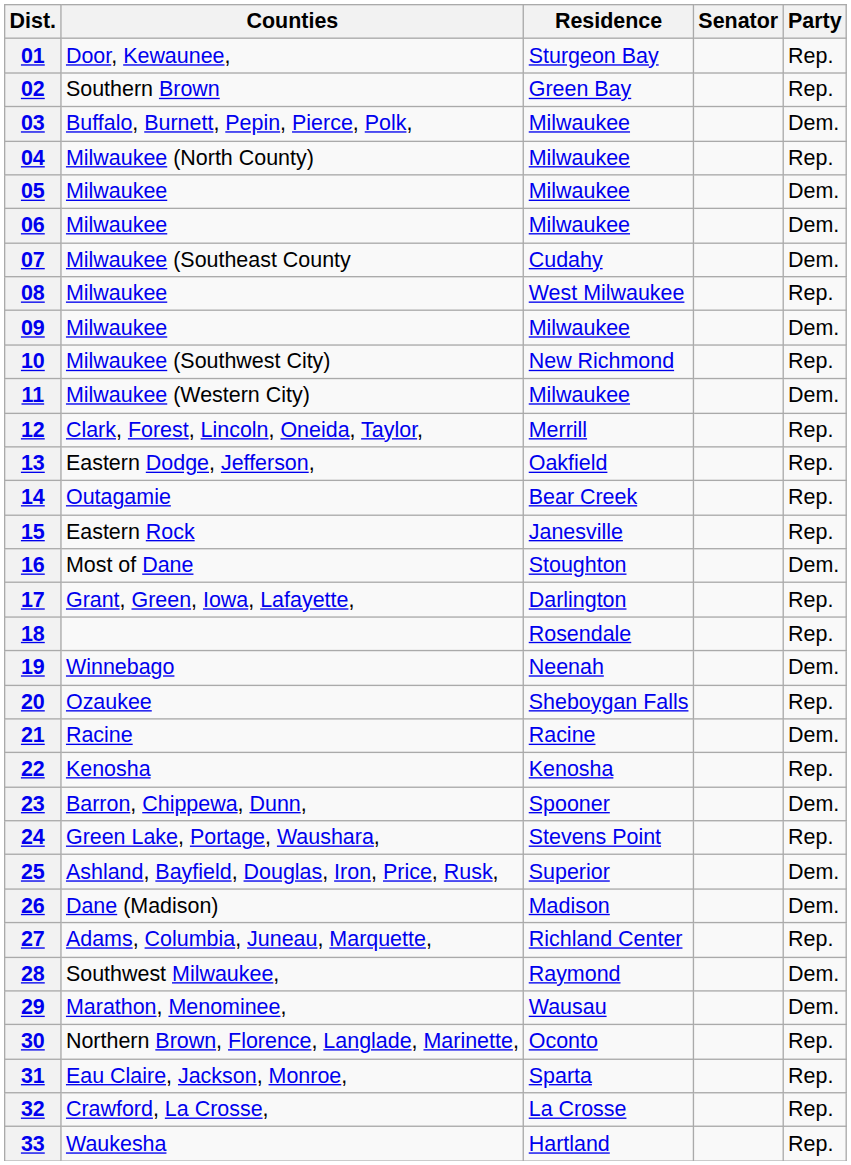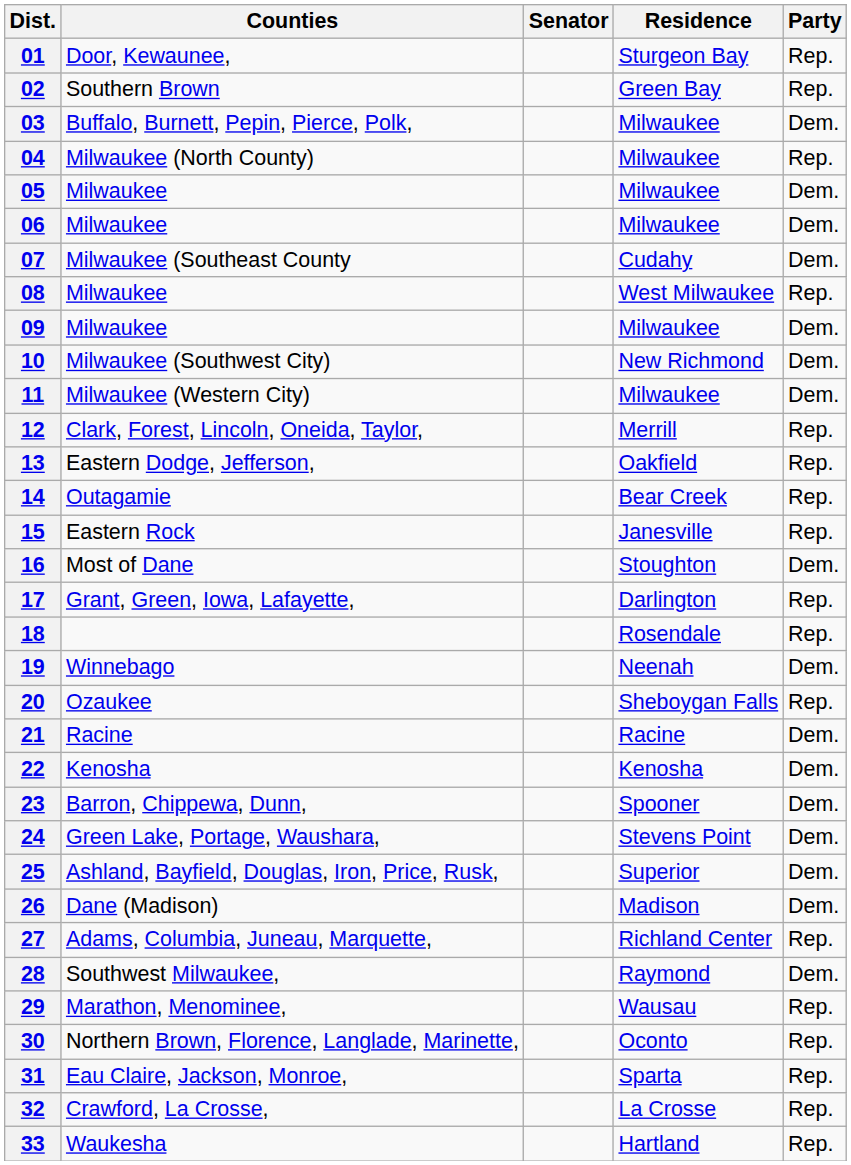columns swapped: Senator <-> Residence
10 | Party: Rep. -> Dem.
22 | Party: Rep. -> Dem.
24 | Party: Rep. -> Dem.
29 | Party: Dem. -> Rep.
